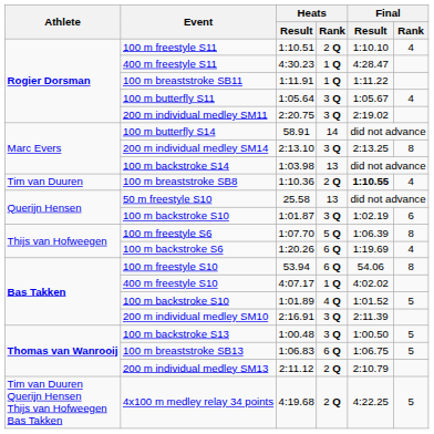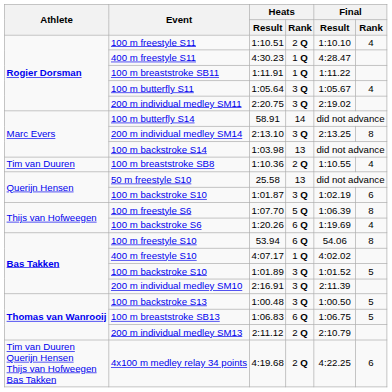100 m breaststroke SB8 | Final / Result: bold -> normal
100 m backstroke S10 / 1:01.89 | Heats / Rank: 4 Q -> 3 Q
4x100 m medley relay 34 points | Final / Rank: 5 -> 6
